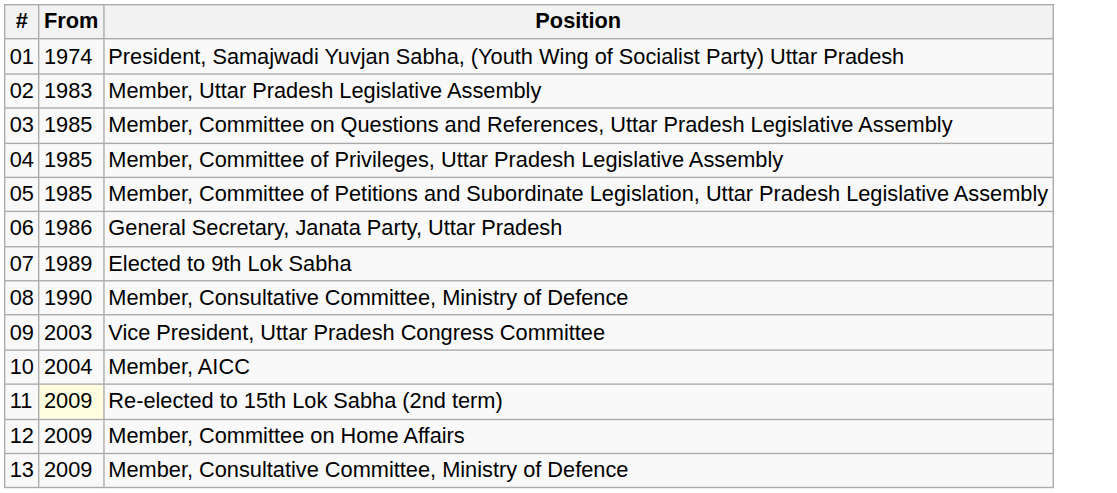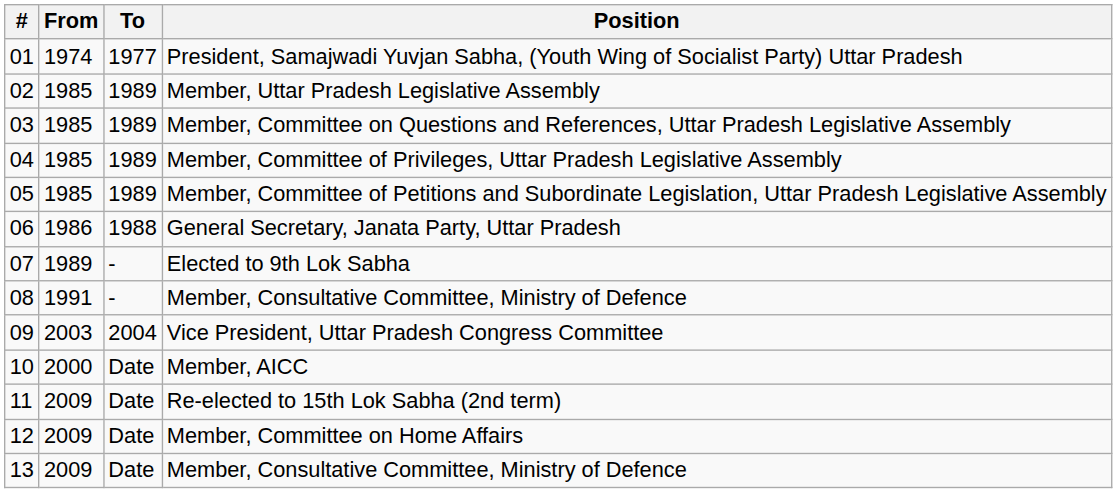+ column: To | 1977 | 1989 | 1989 | 1989 | 1989 | 1988 | - | - | 2004 | Date | Date | Date | Date
Member, Uttar Pradesh Legislative Assembly | From: 1983 -> 1985
08 / Member, Consultative Committee, Ministry of Defence | From: 1990 -> 1991
Member, AICC | From: 2004 -> 2000
Re-elected to 15th Lok Sabha (2nd term) | From: lightyellow background -> no background
